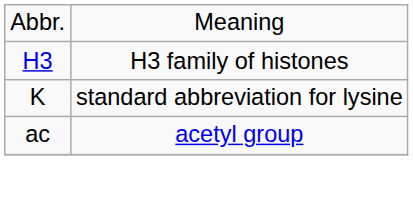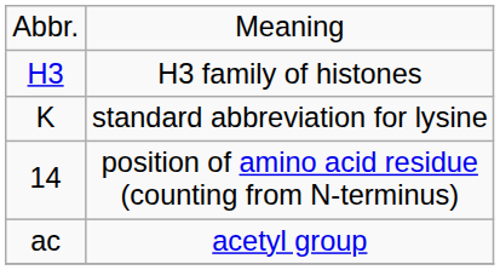+ row: 14 | position of amino acid residue (counting from N-terminus)
